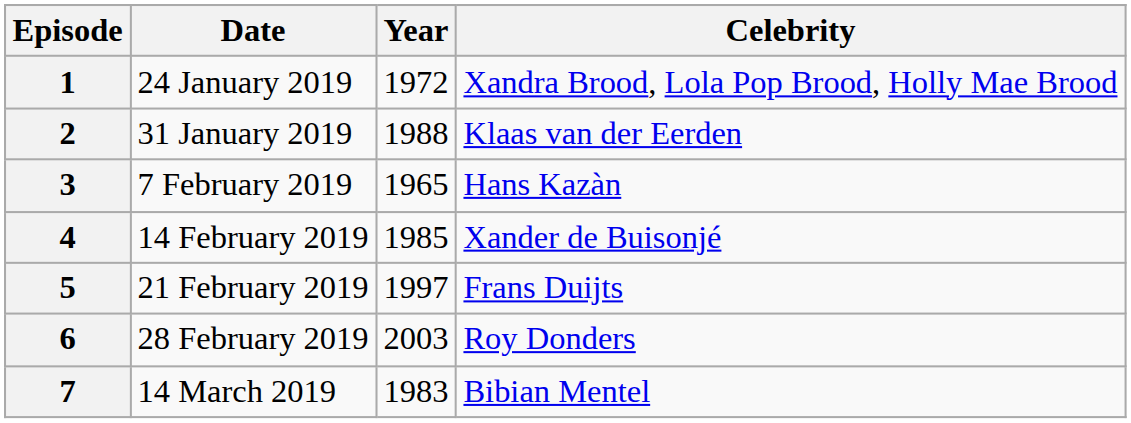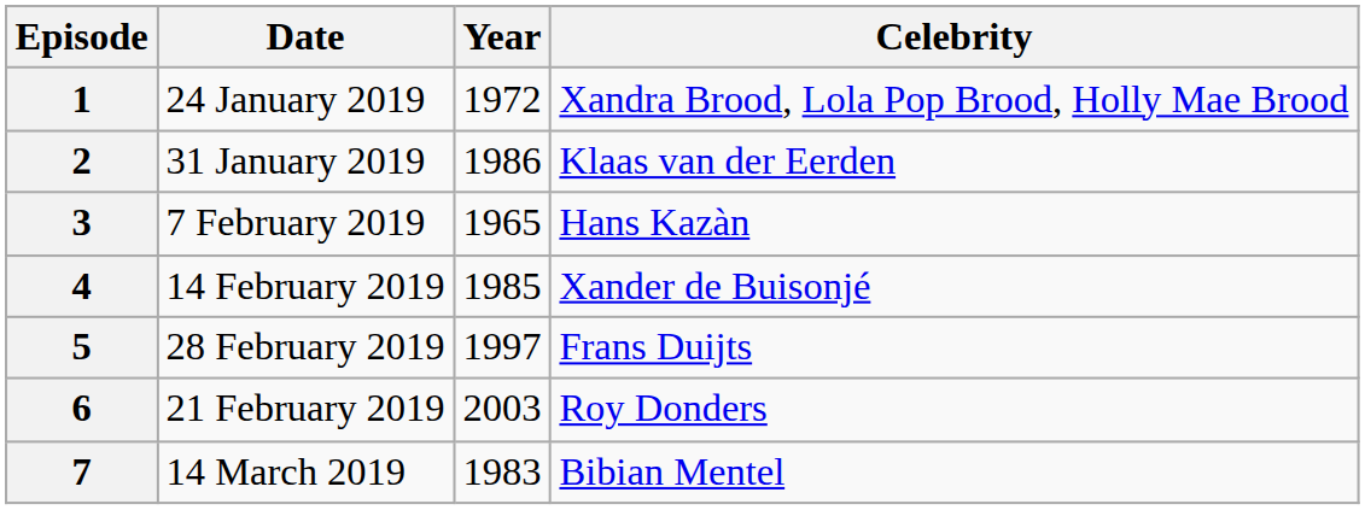2 | Year: 1988 -> 1986
5 | Date: 21 February 2019 -> 28 February 2019
6 | Date: 28 February 2019 -> 21 February 2019
